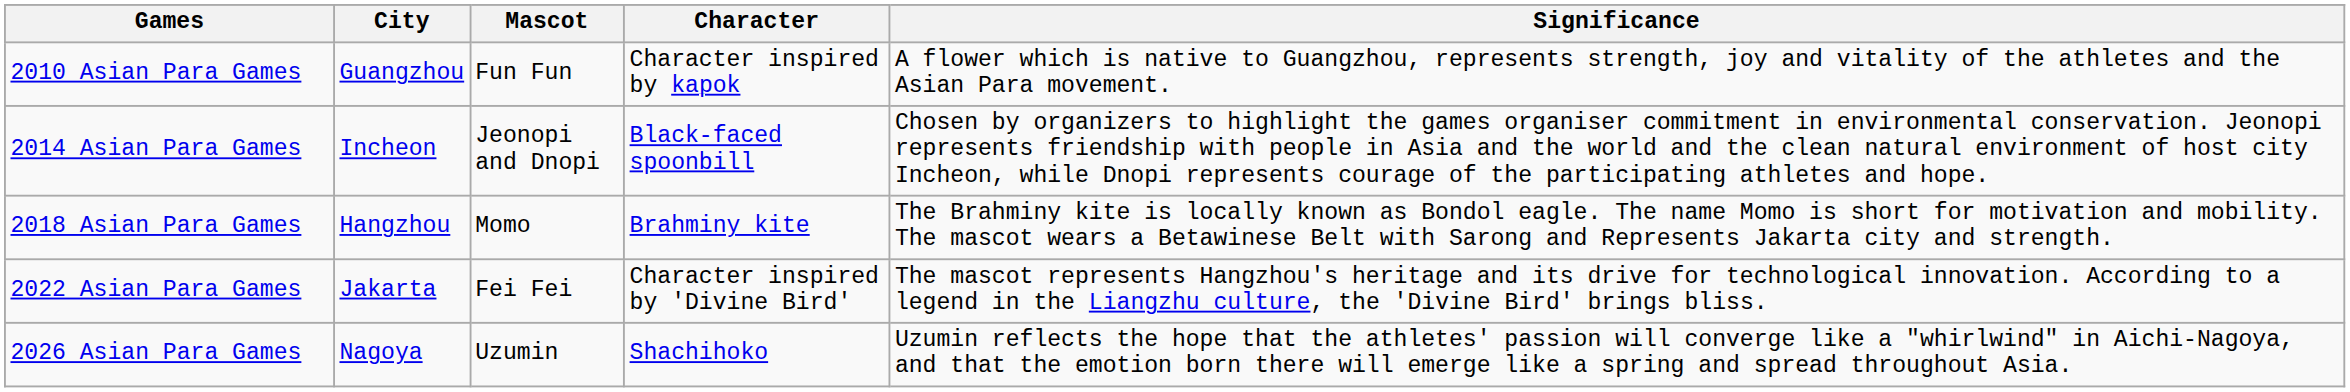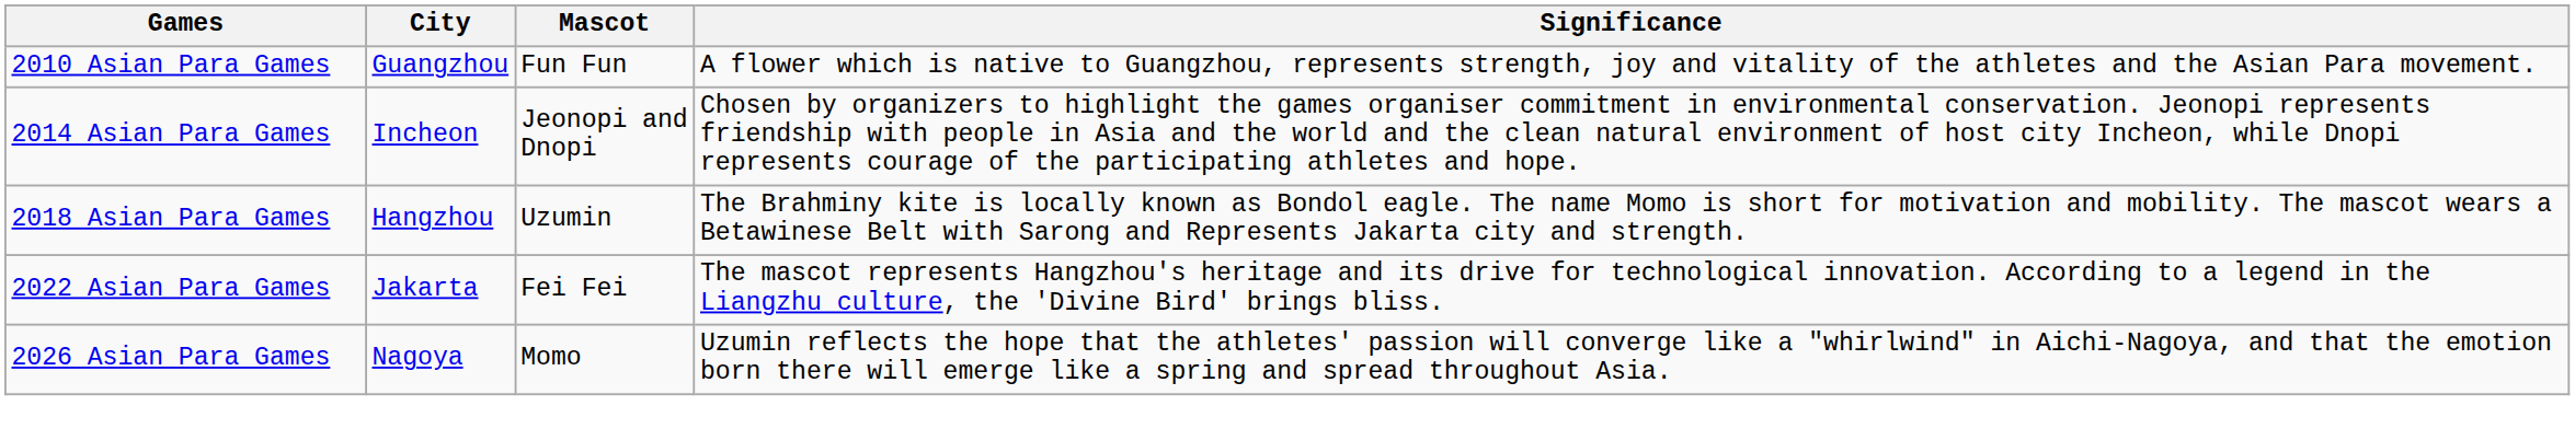- column: Character | Character inspired by kapok | Black-faced spoonbill | Brahminy kite | Character inspired by 'Divine Bird' | Shachihoko
2018 Asian Para Games | Mascot: Momo -> Uzumin
2026 Asian Para Games | Mascot: Uzumin -> Momo
